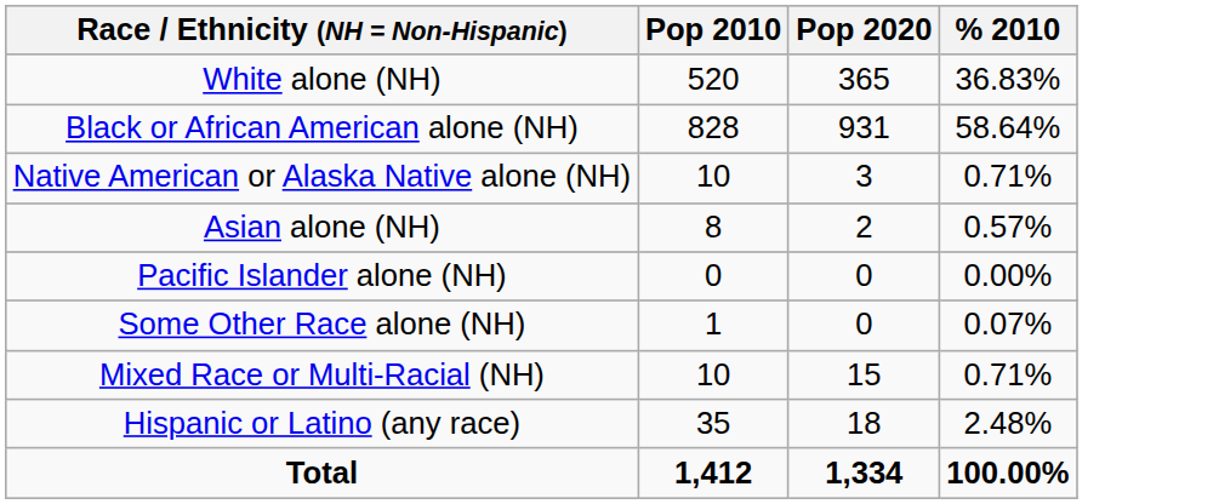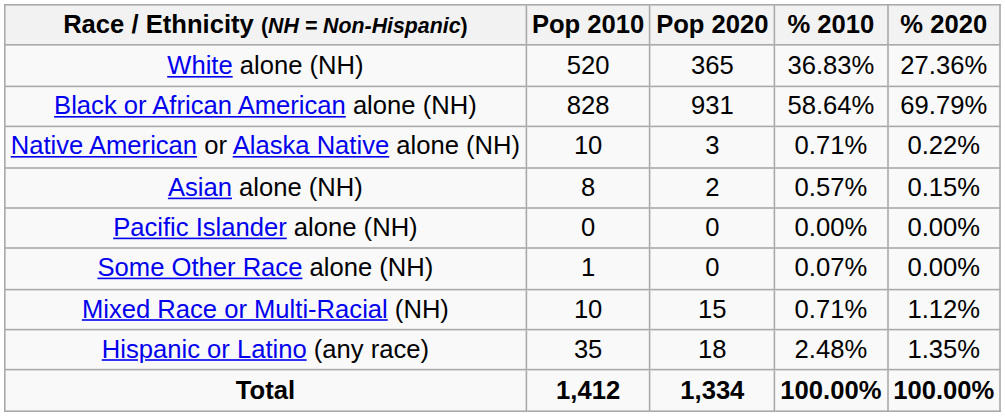+ column: % 2020 | 27.36% | 69.79% | 0.22% | 0.15% | 0.00% | 0.00% | 1.12% | 1.35% | 100.00%
